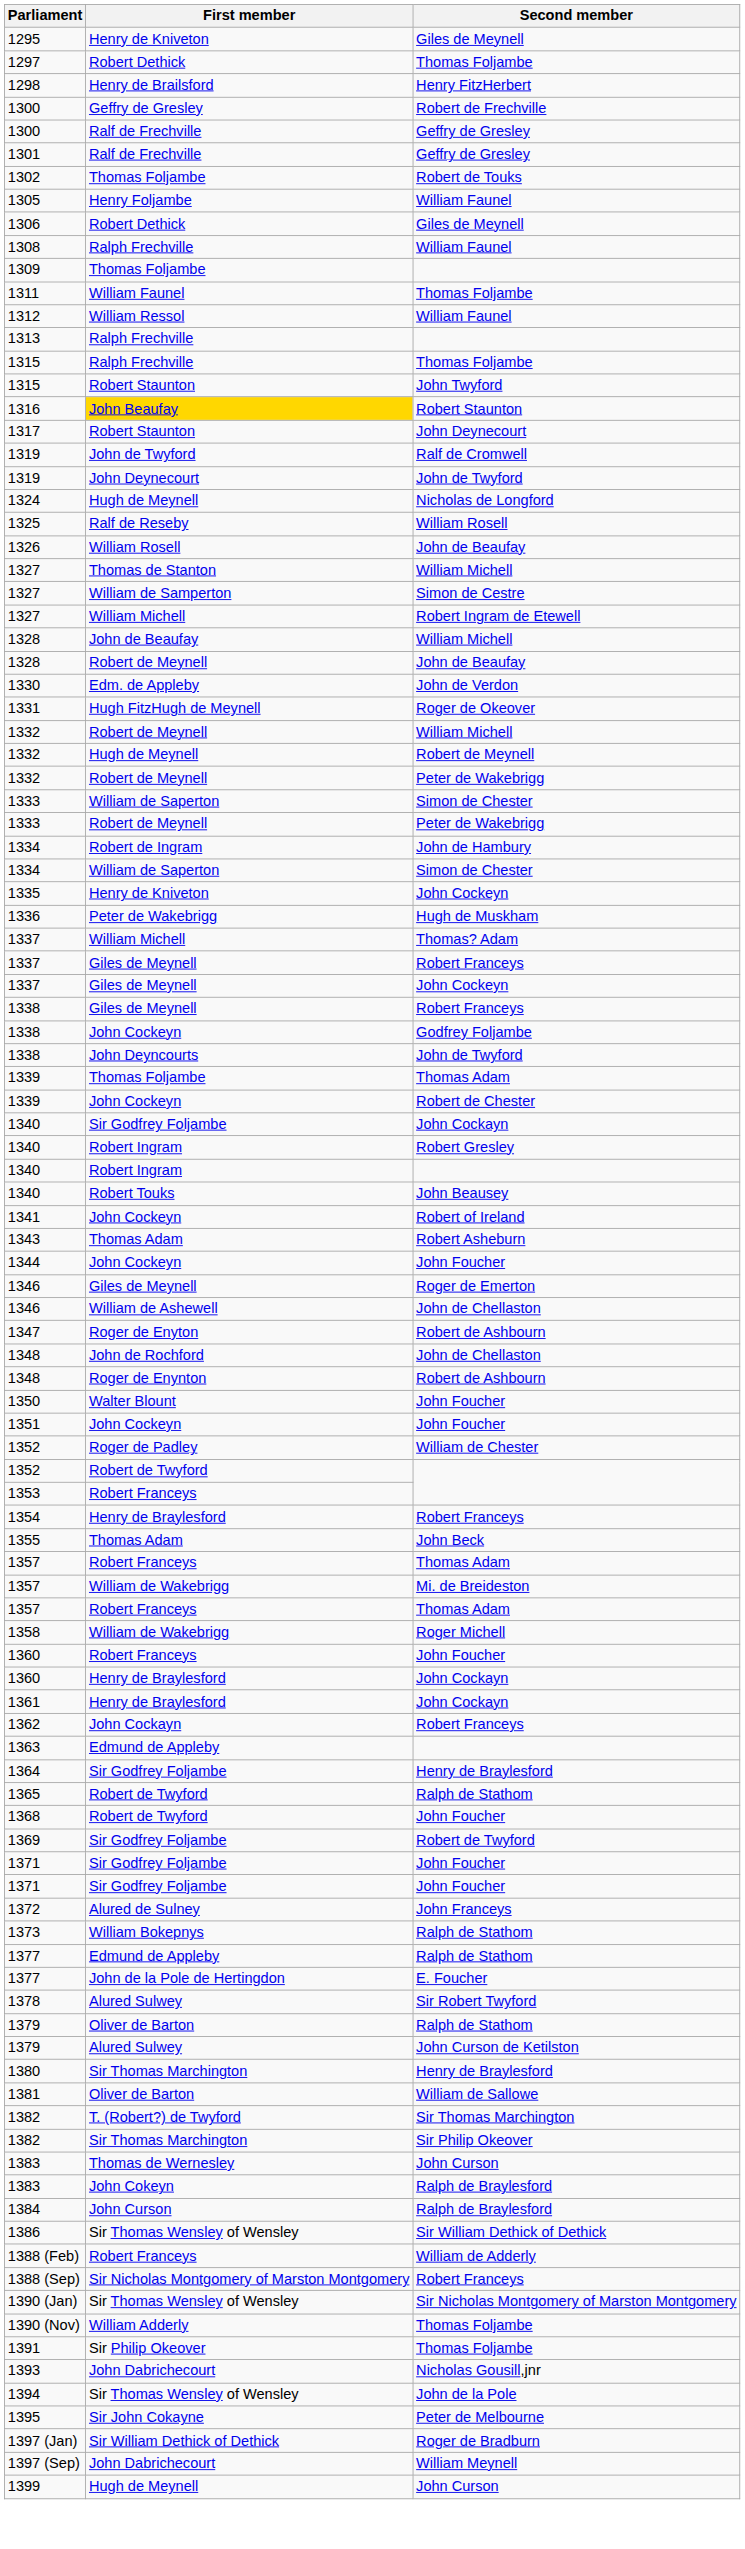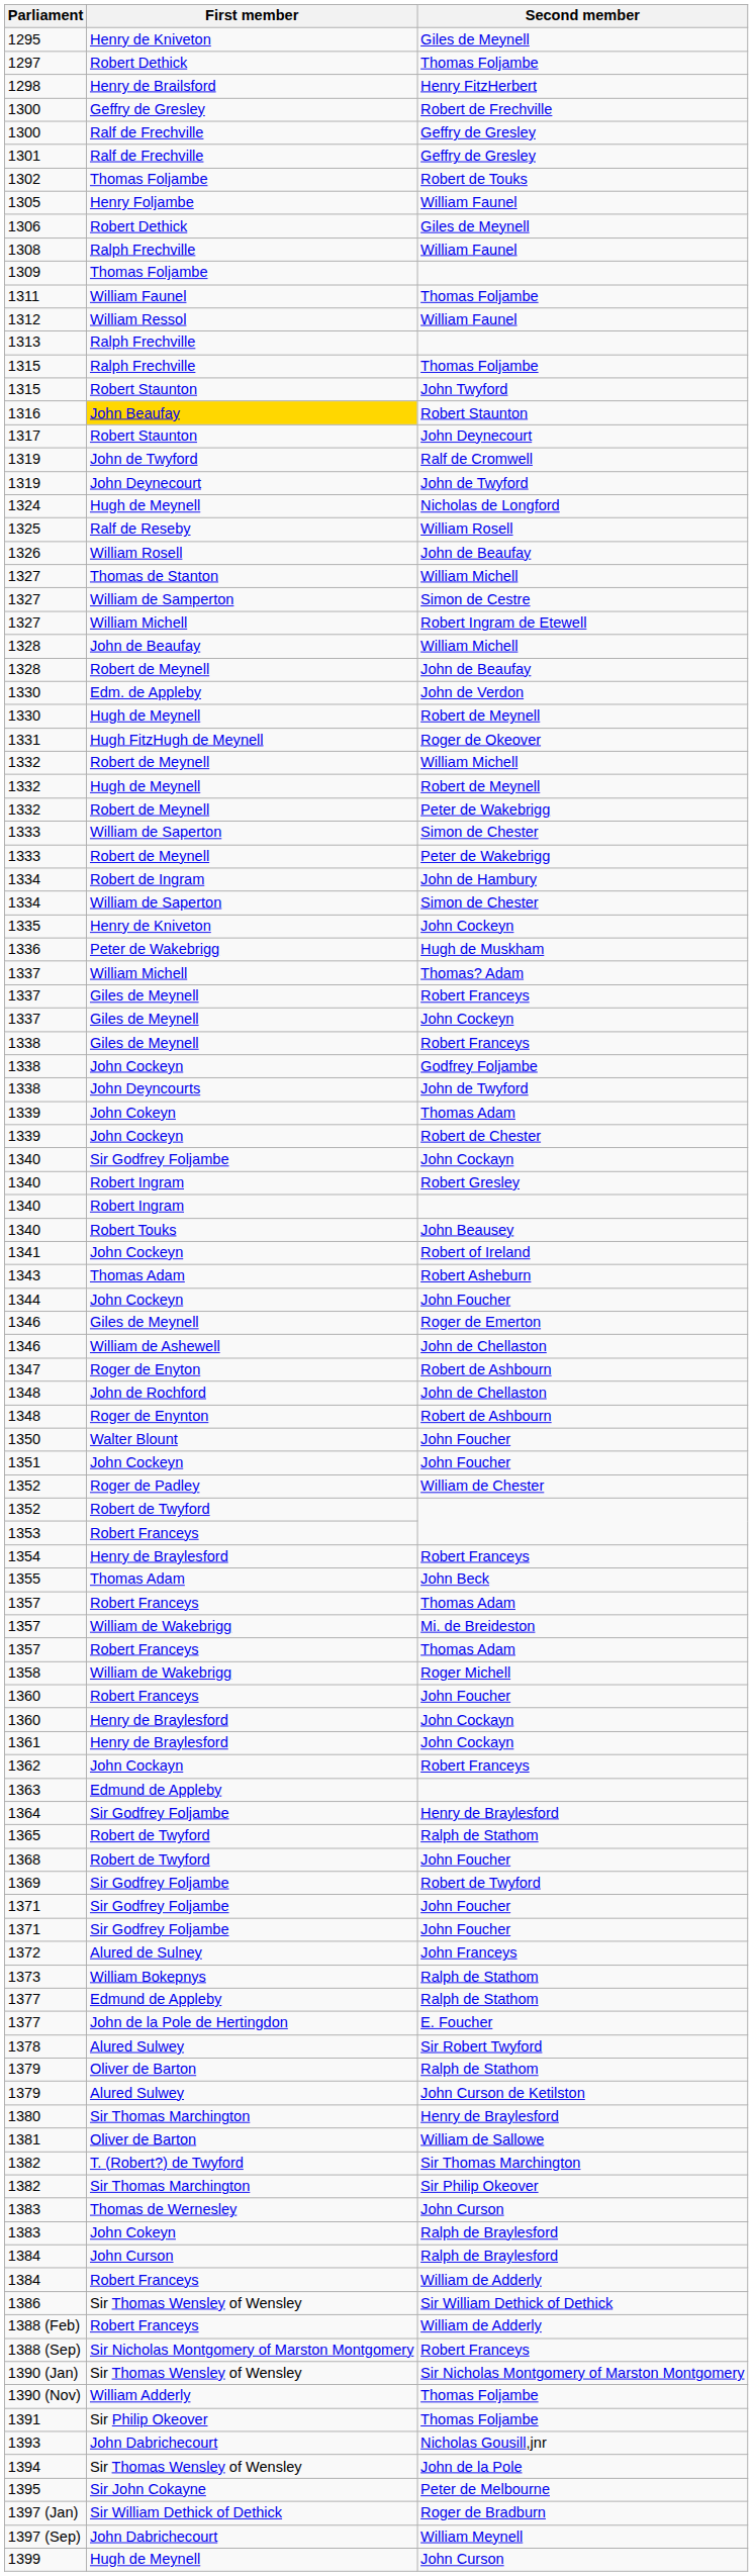+ row: 1330 | Hugh de Meynell | Robert de Meynell
1339 / Thomas Adam | First member: Thomas Foljambe -> John Cokeyn
+ row: 1384 | Robert Franceys | William de Adderly
